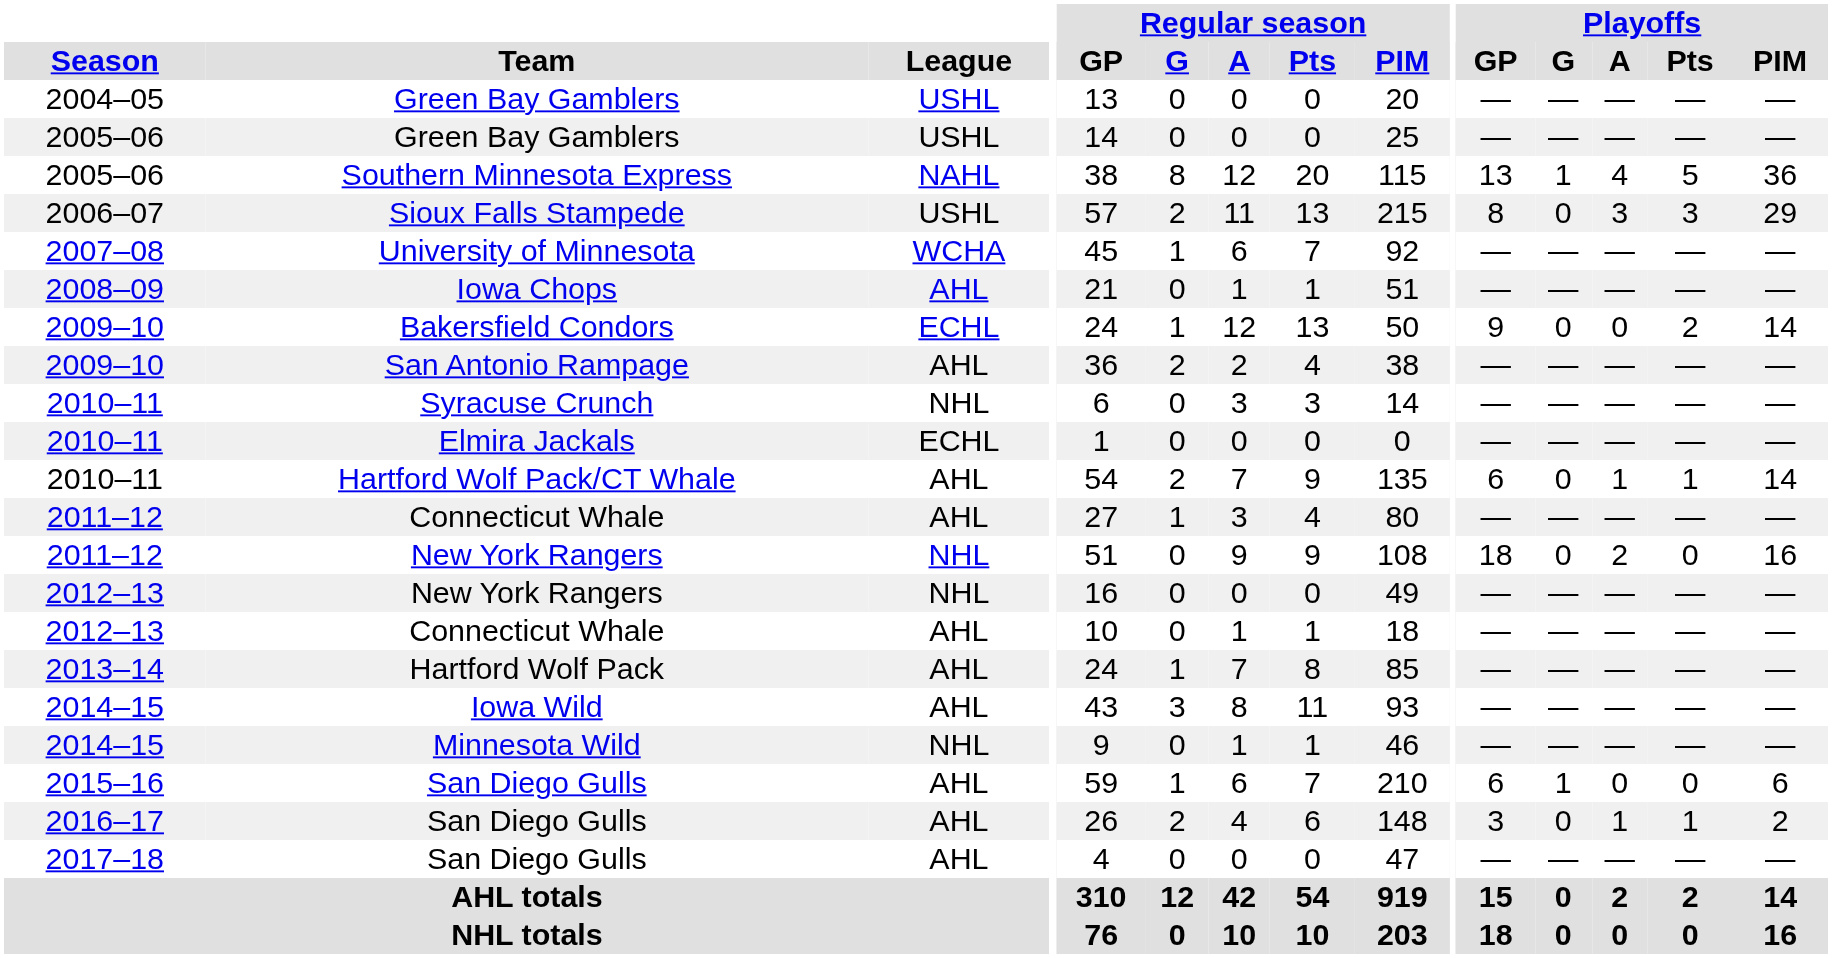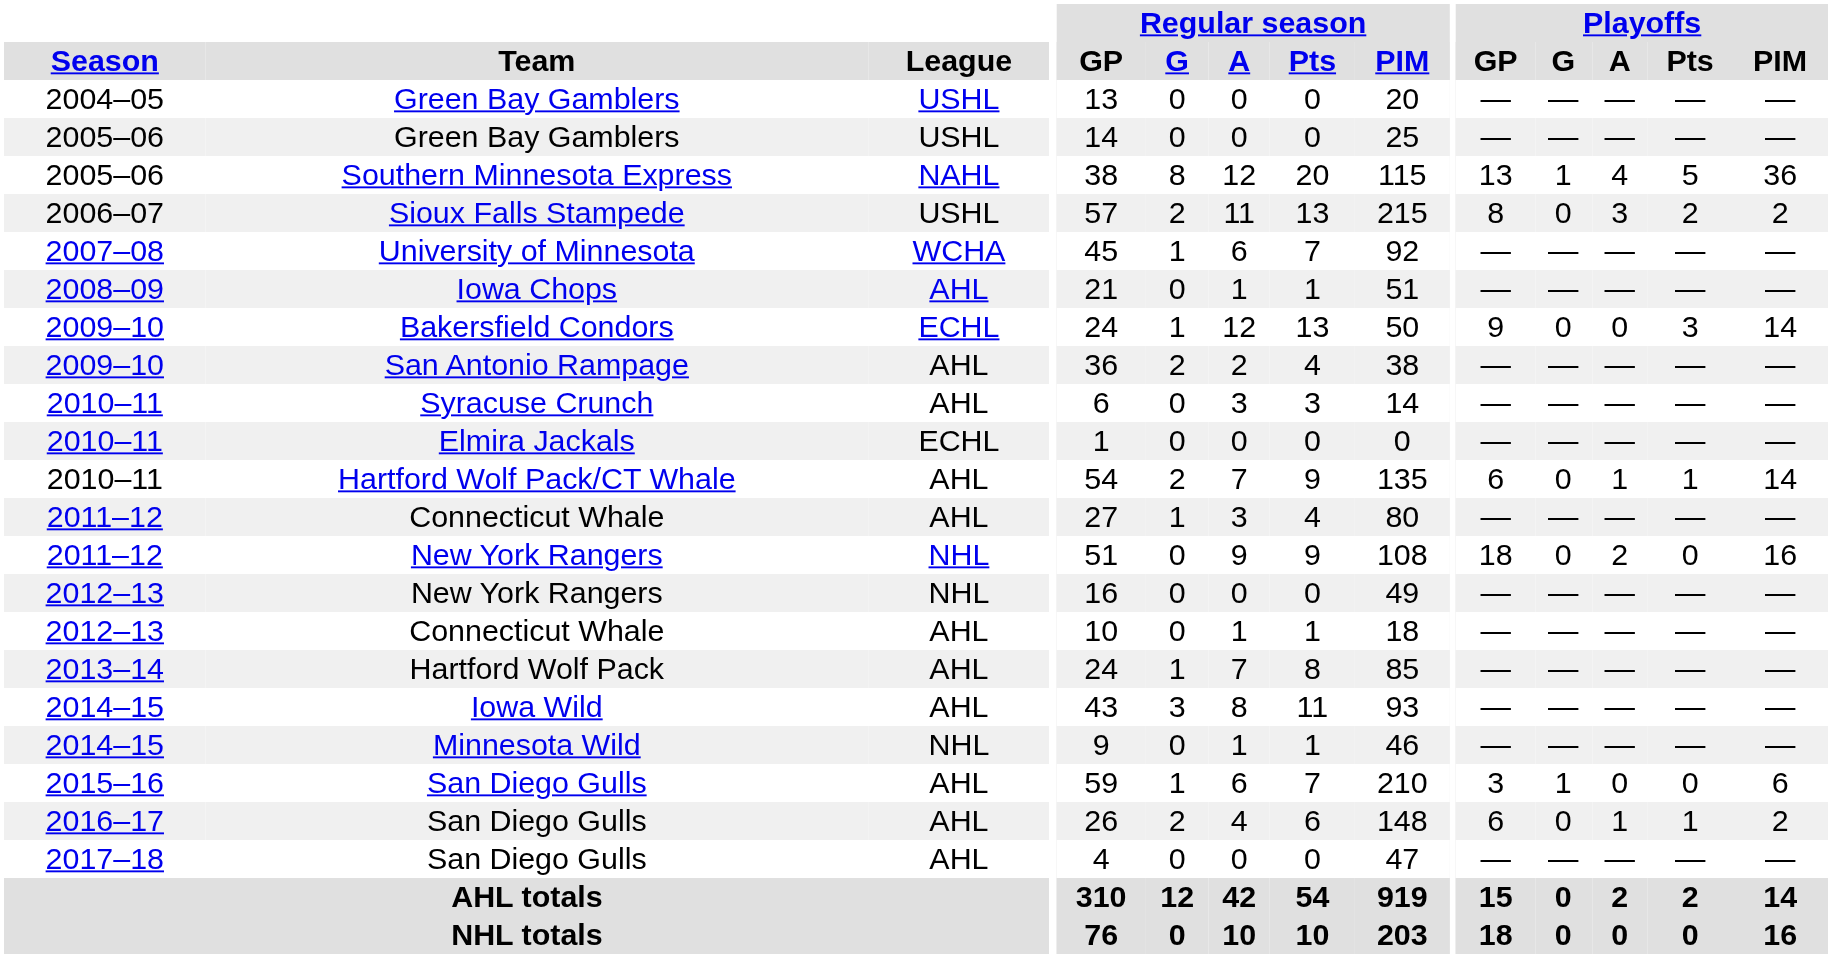Sioux Falls Stampede | Playoffs / Pts: 3 -> 2
Sioux Falls Stampede | Playoffs / PIM: 29 -> 2
Bakersfield Condors | Playoffs / Pts: 2 -> 3
Syracuse Crunch | League: NHL -> AHL
2015–16 / San Diego Gulls | Playoffs / GP: 6 -> 3
2016–17 / San Diego Gulls | Playoffs / GP: 3 -> 6
